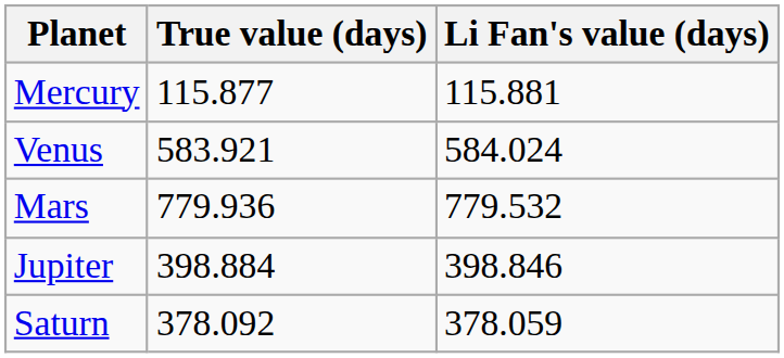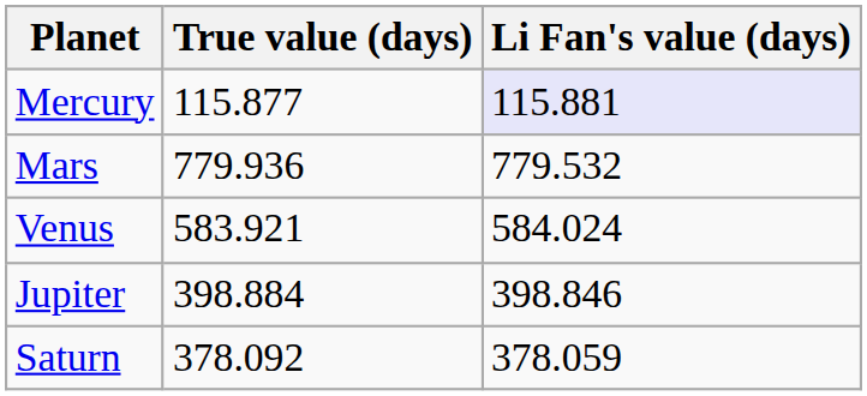Mercury | Li Fan's value (days): no background -> lavender background
rows swapped: Venus <-> Mars
